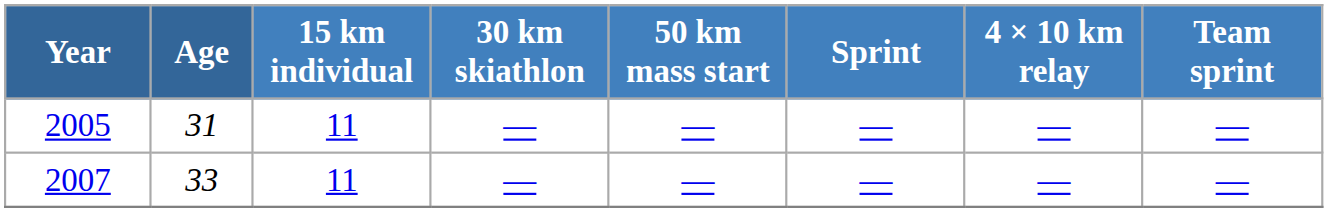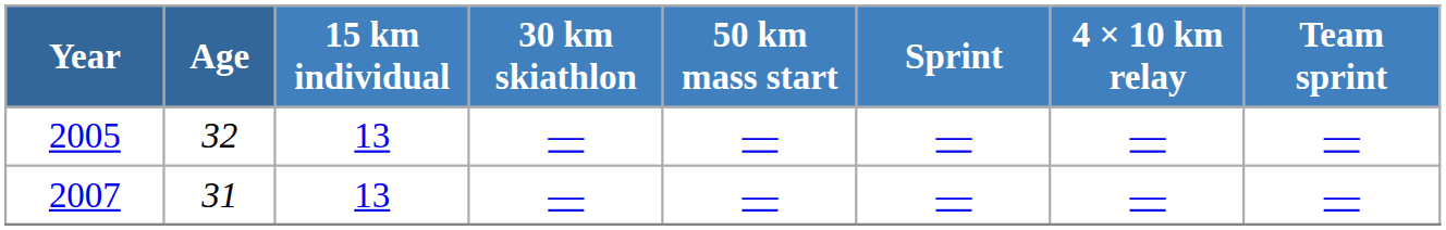2005 | Age: 31 -> 32
2005 | 15 km individual: 11 -> 13
2007 | Age: 33 -> 31
2007 | 15 km individual: 11 -> 13
